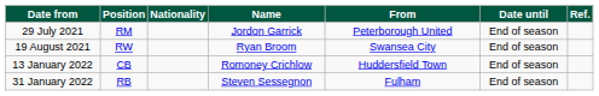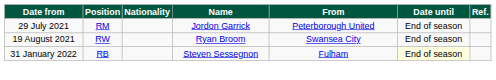- row: 13 January 2022 | CB | Romoney Crichlow | Huddersfield Town | End of season
31 January 2022 | Date until: no background -> lightyellow background
